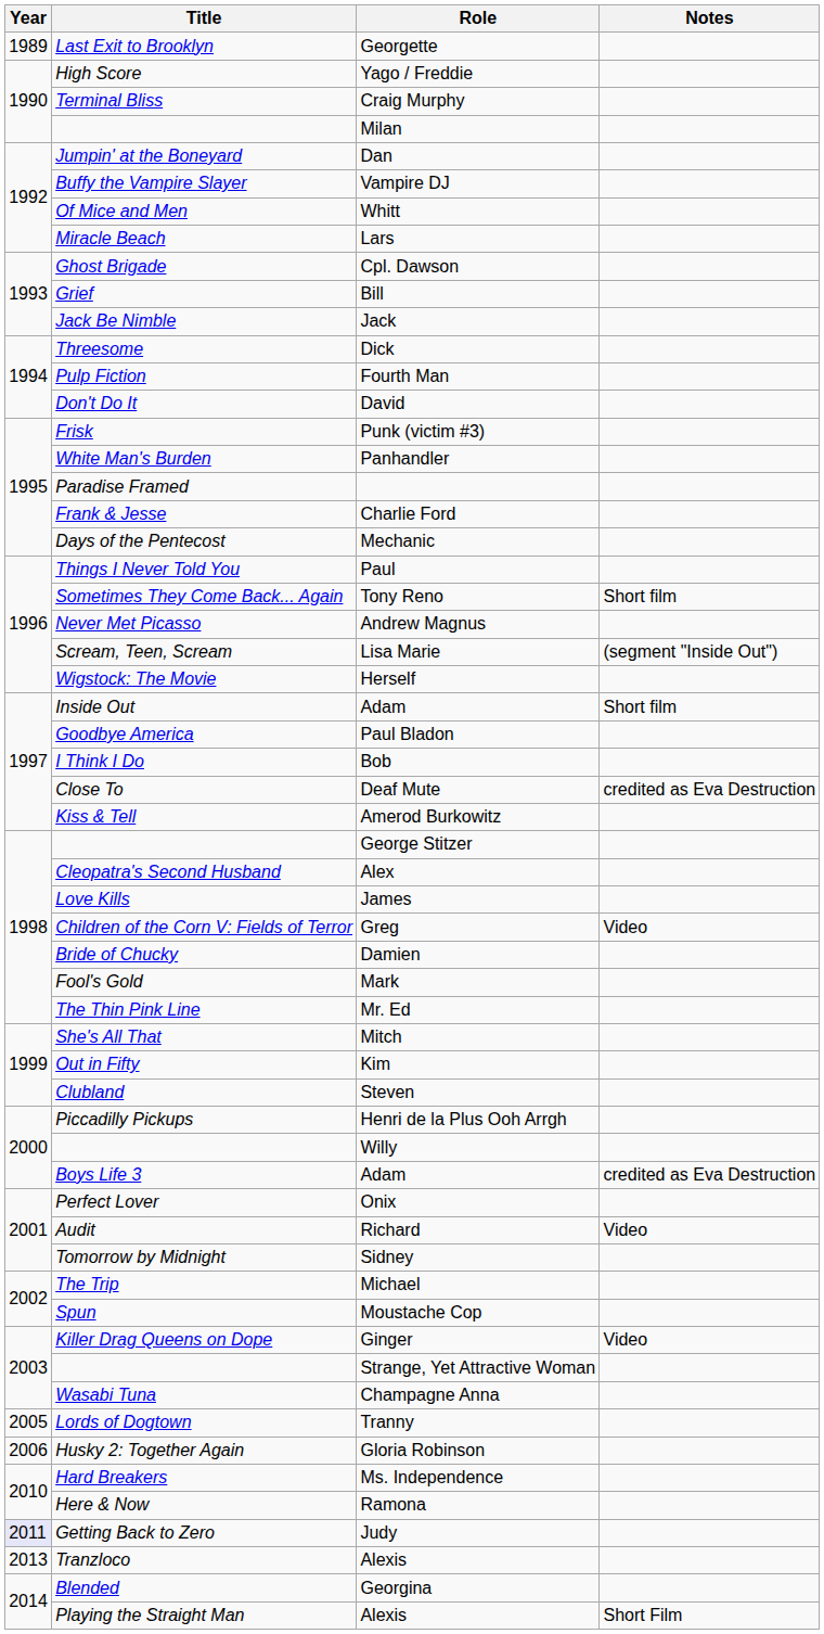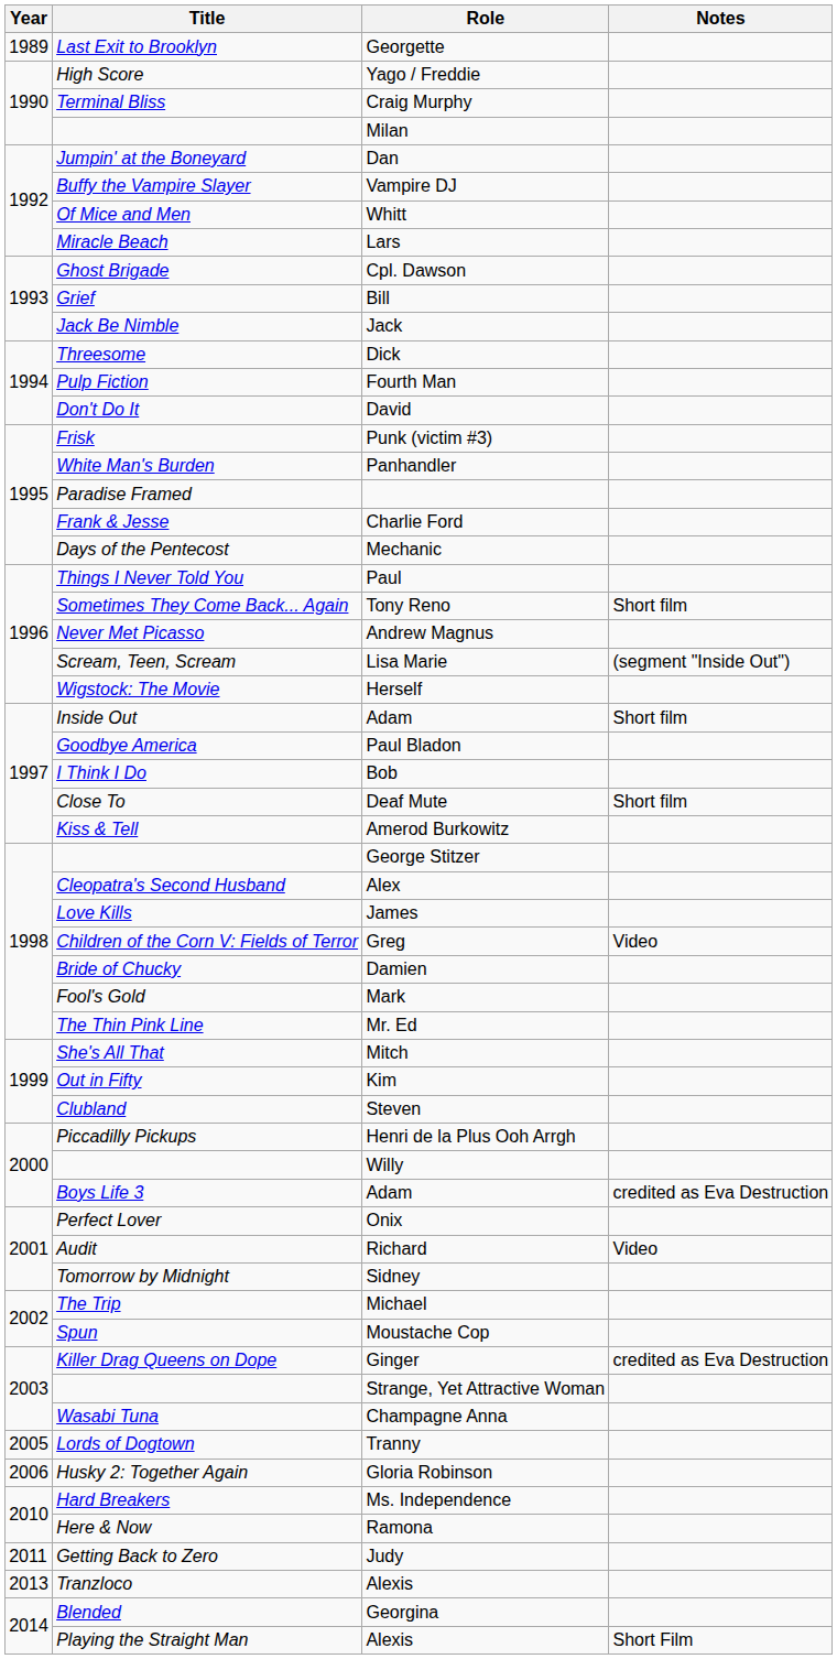Deaf Mute | Notes: credited as Eva Destruction -> Short film
Ginger | Notes: Video -> credited as Eva Destruction
Judy | Year: lavender background -> no background
